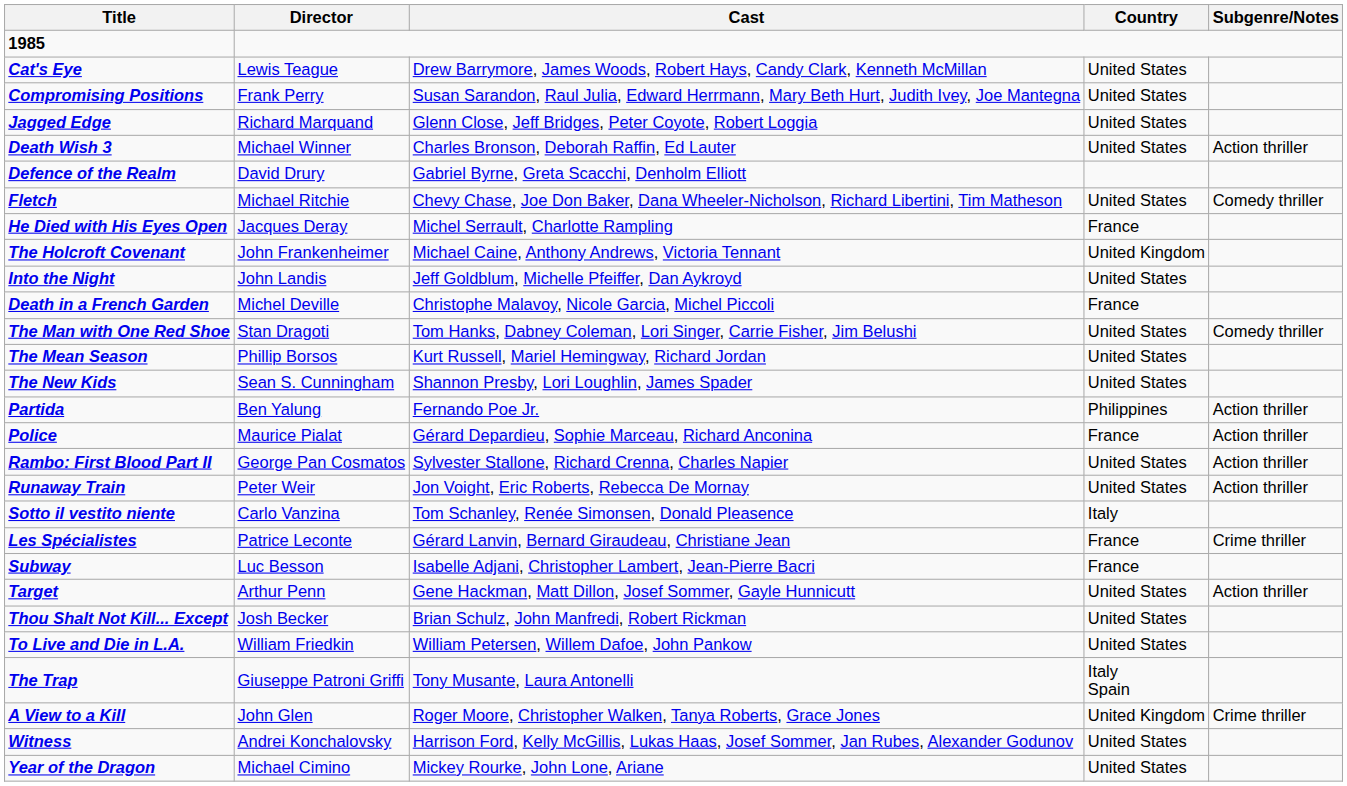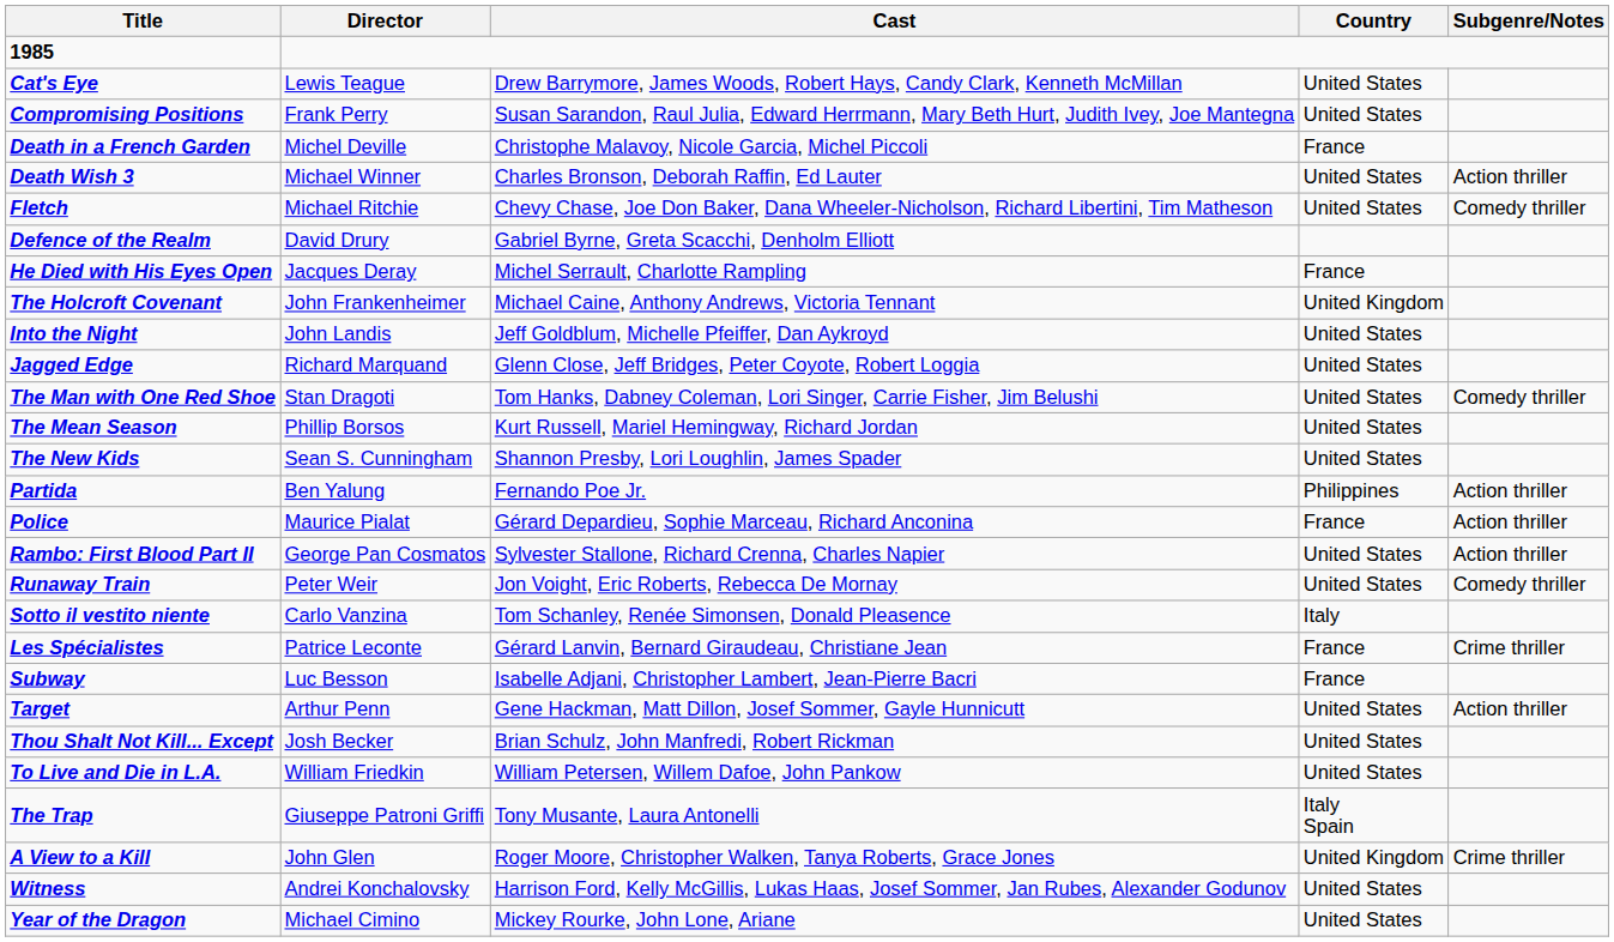rows swapped: Death in a French Garden <-> Jagged Edge
rows swapped: Defence of the Realm <-> Fletch
Runaway Train | Subgenre/Notes: Action thriller -> Comedy thriller
